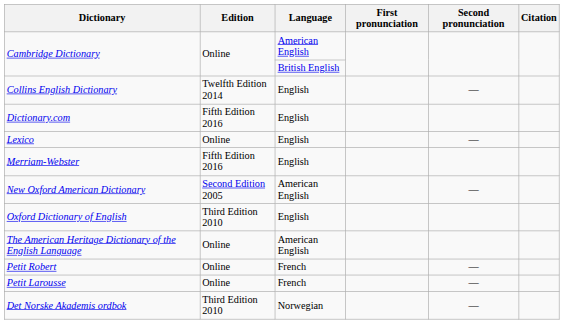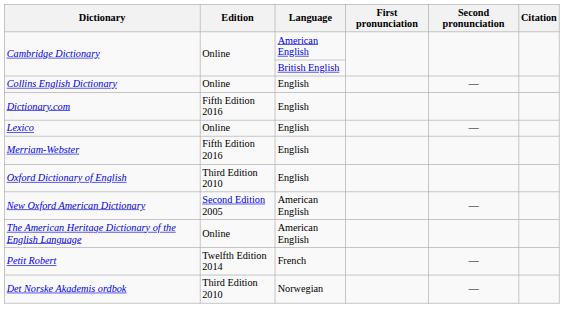Collins English Dictionary | Edition: Twelfth Edition 2014 -> Online
rows swapped: New Oxford American Dictionary <-> Oxford Dictionary of English
Petit Robert | Edition: Online -> Twelfth Edition 2014
- row: Petit Larousse | Online | French | —
